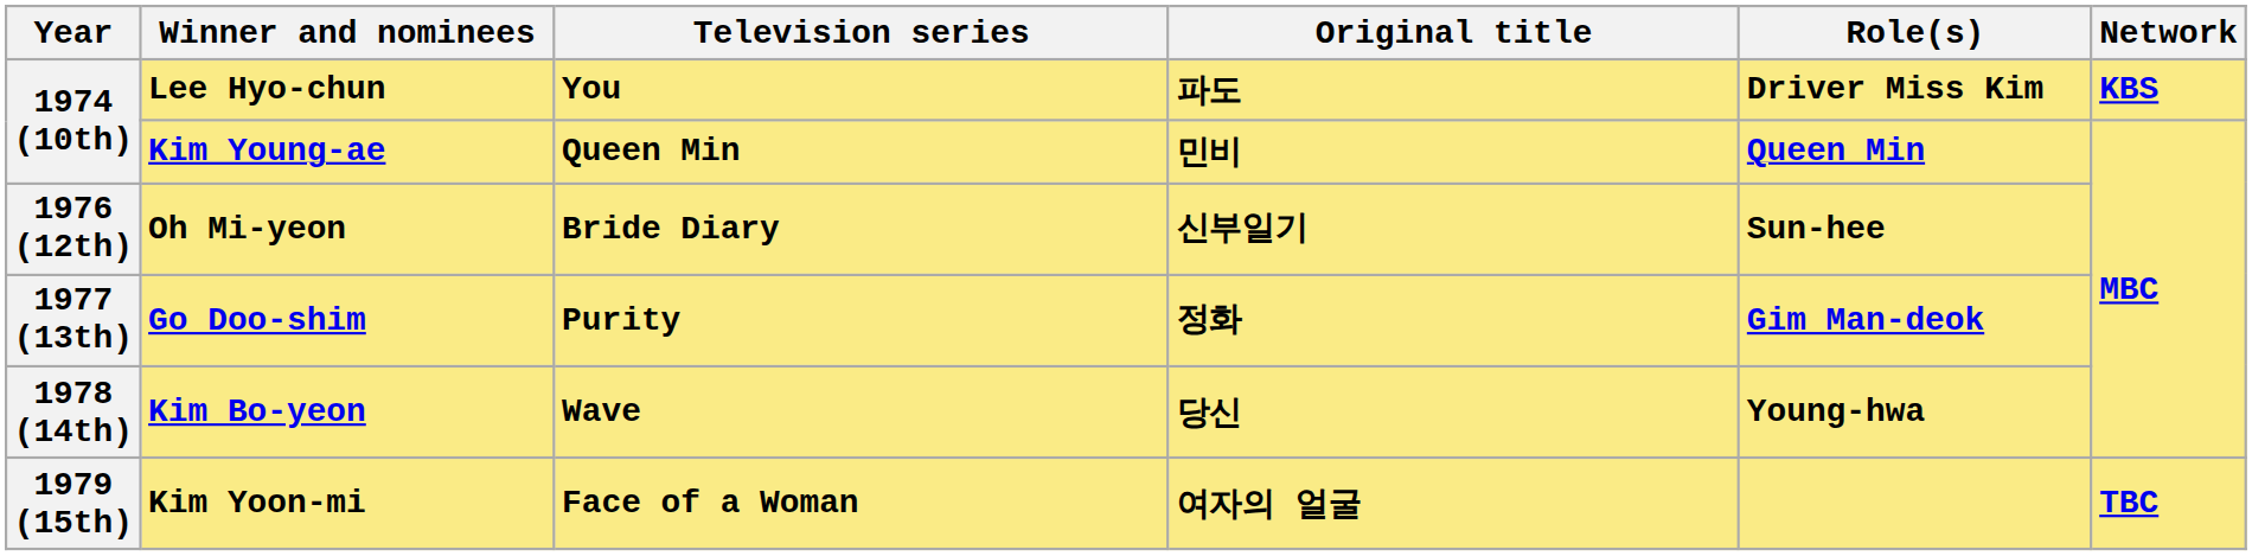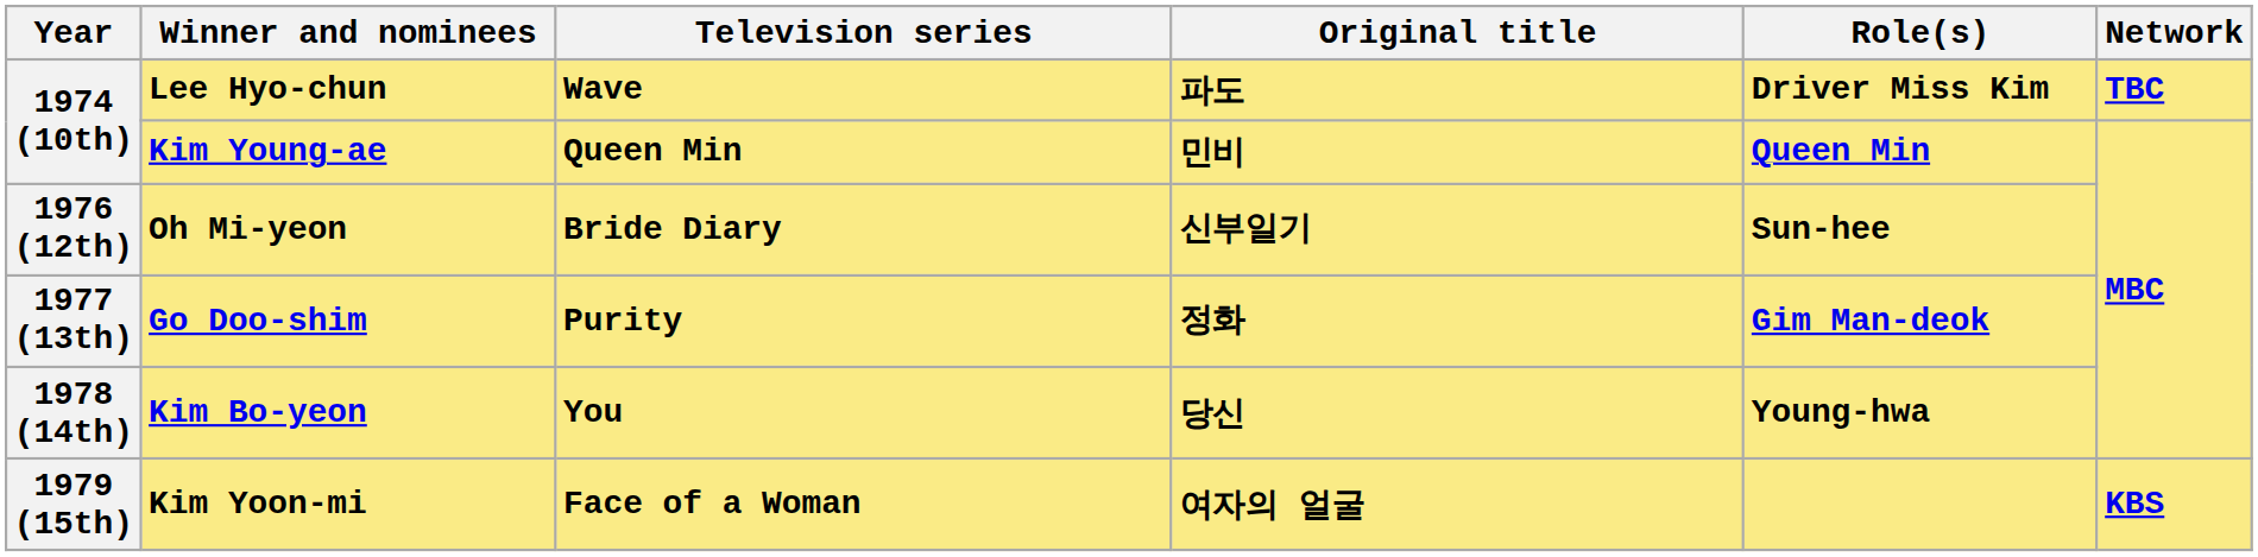Lee Hyo-chun | Television series: You -> Wave
Lee Hyo-chun | Network: KBS -> TBC
Kim Bo-yeon | Television series: Wave -> You
Kim Yoon-mi | Network: TBC -> KBS
